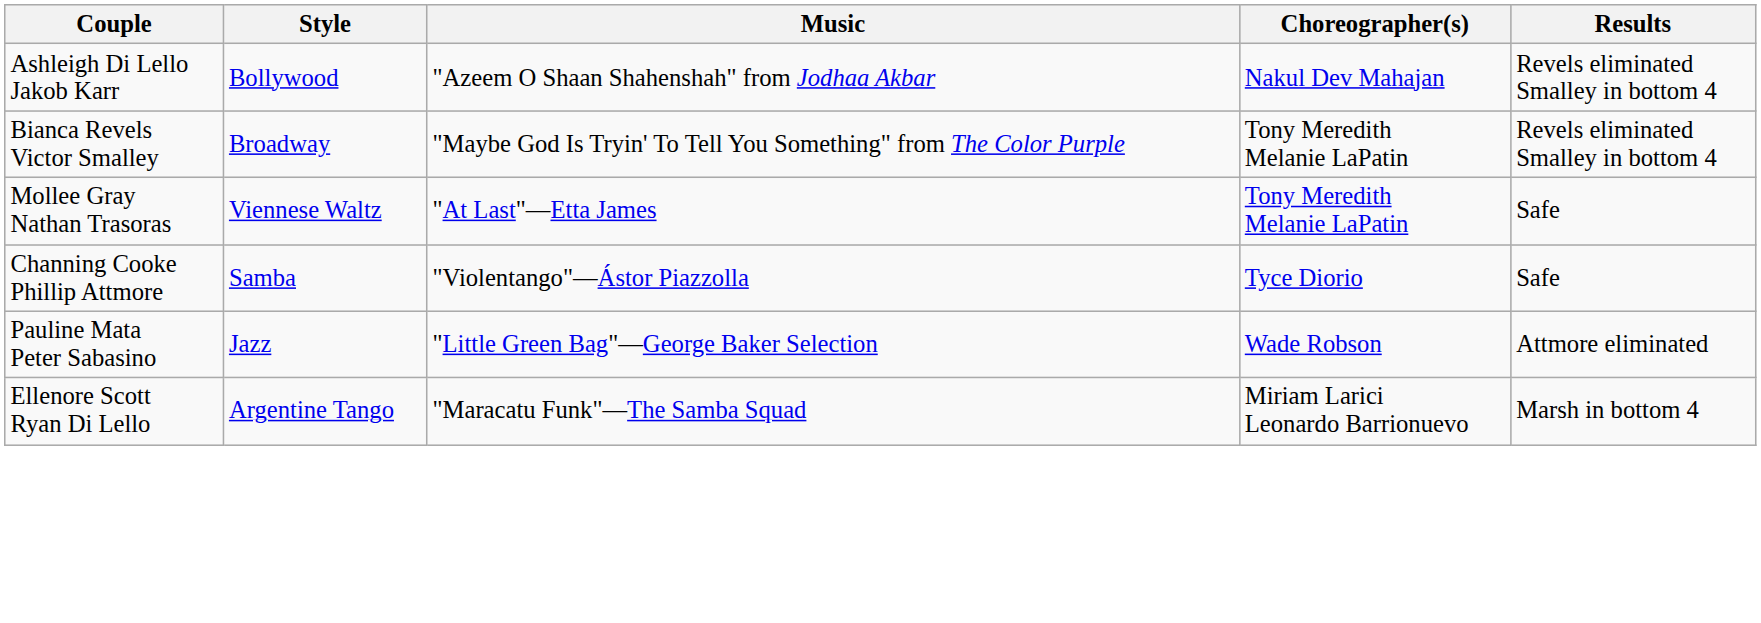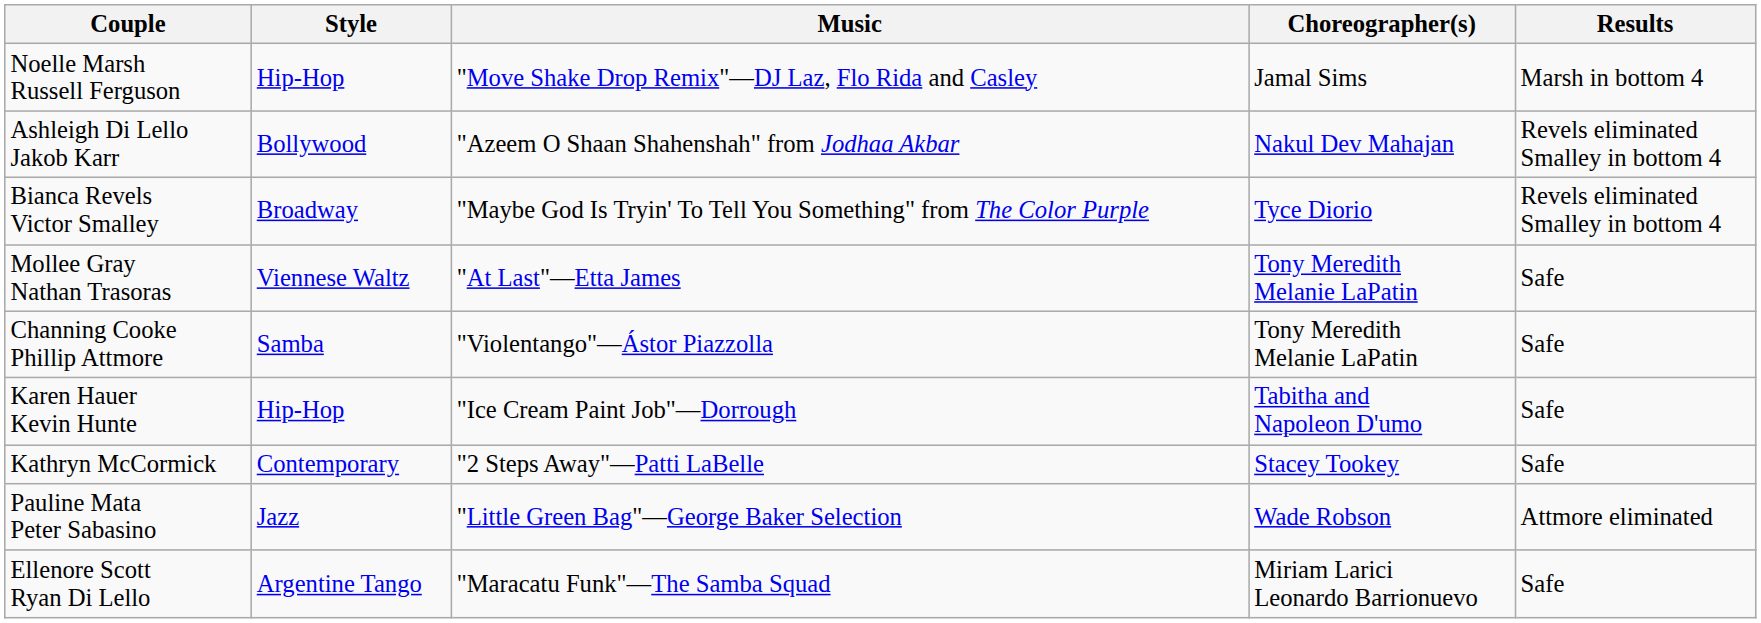+ row: Noelle Marsh Russell Ferguson | Hip-Hop | "Move Shake Drop Remix"—DJ Laz, Flo Rida and Casley | Jamal Sims | Marsh in bottom 4
Bianca Revels Victor Smalley | Choreographer(s): Tony Meredith Melanie LaPatin -> Tyce Diorio
Channing Cooke Phillip Attmore | Choreographer(s): Tyce Diorio -> Tony Meredith Melanie LaPatin
+ row: Karen Hauer Kevin Hunte | Hip-Hop | "Ice Cream Paint Job"—Dorrough | Tabitha and Napoleon D'umo | Safe
+ row: Kathryn McCormick | Contemporary | "2 Steps Away"—Patti LaBelle | Stacey Tookey | Safe
Ellenore Scott Ryan Di Lello | Results: Marsh in bottom 4 -> Safe
